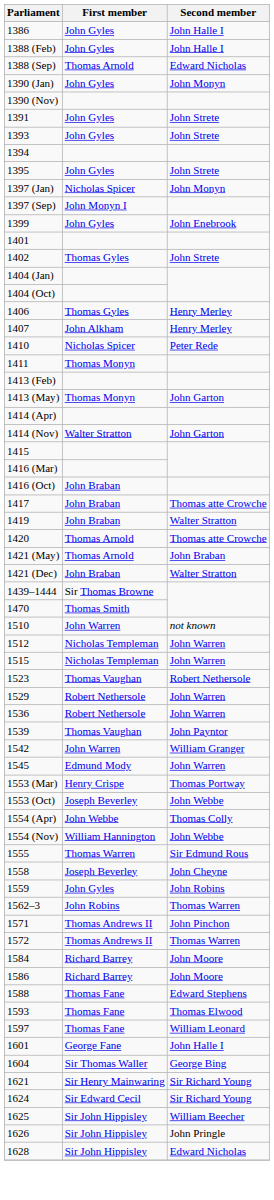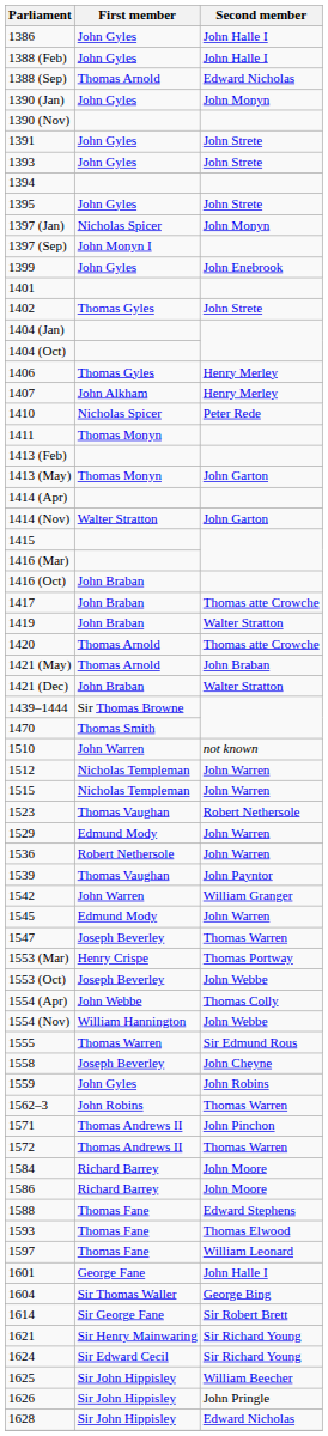1529 | First member: Robert Nethersole -> Edmund Mody
+ row: 1547 | Joseph Beverley | Thomas Warren
+ row: 1614 | Sir George Fane | Sir Robert Brett
